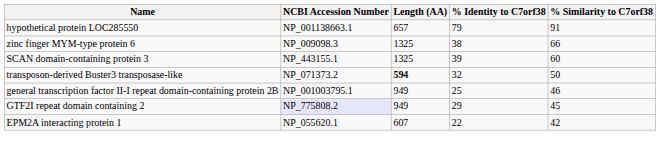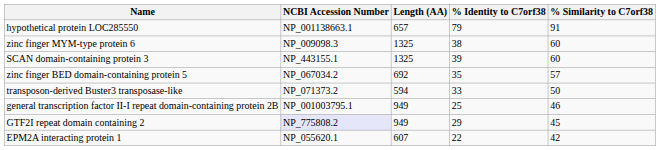zinc finger MYM-type protein 6 | % Similarity to C7orf38: 66 -> 60
+ row: zinc finger BED domain-containing protein 5 | NP_067034.2 | 692 | 35 | 57
transposon-derived Buster3 transposase-like | Length (AA): bold -> normal
transposon-derived Buster3 transposase-like | % Identity to C7orf38: 32 -> 33
